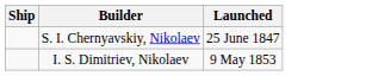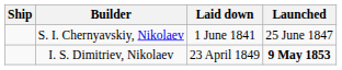+ column: Laid down | 1 June 1841 | 23 April 1849
I. S. Dimitriev, Nikolaev | Launched: normal -> bold
